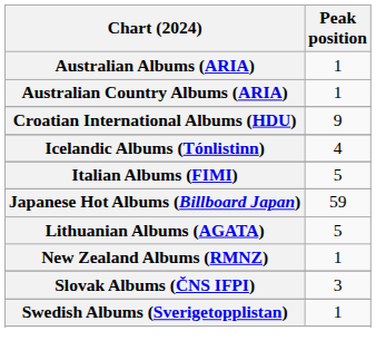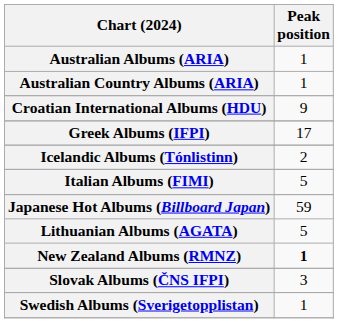+ row: Greek Albums (IFPI) | 17
Icelandic Albums (Tónlistinn) | Peak position: 4 -> 2
New Zealand Albums (RMNZ) | Peak position: normal -> bold
